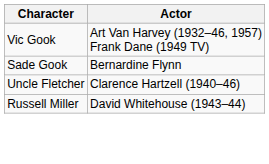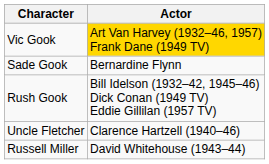Vic Gook | Actor: no background -> gold background
+ row: Rush Gook | Bill Idelson (1932–42, 1945–46) Dick Conan (1949 TV) Eddie Gillilan (1957 TV)
